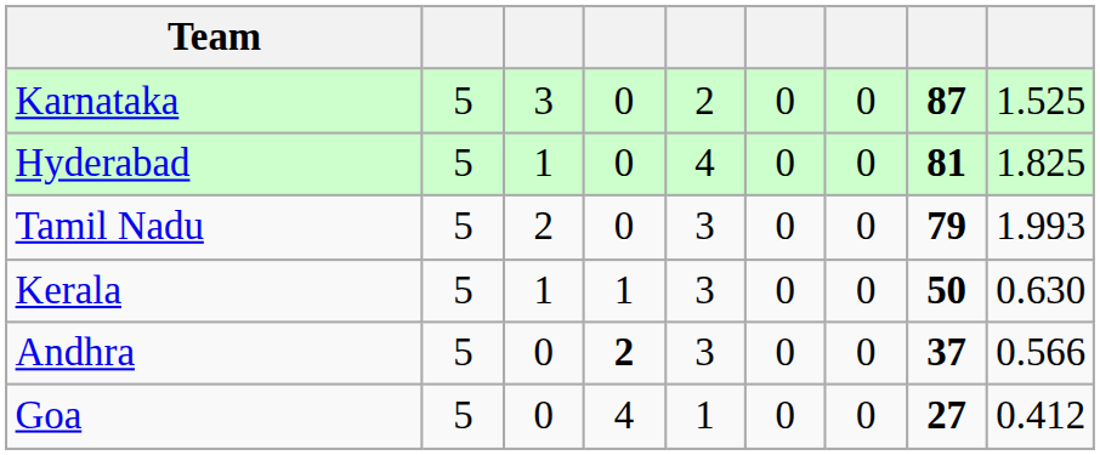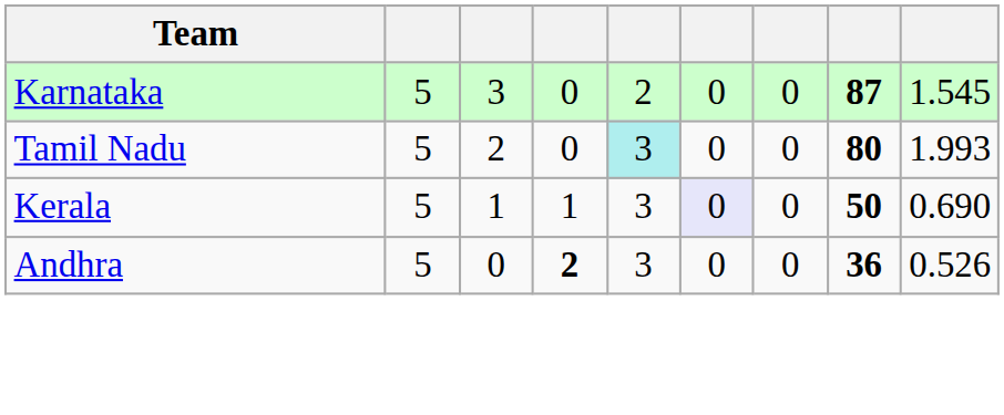Karnataka | column 9: 1.525 -> 1.545
- row: Hyderabad | 5 | 1 | 0 | 4 | 0 | 0 | 81 | 1.825
Tamil Nadu | column 5: no background -> paleturquoise background
Tamil Nadu | column 8: 79 -> 80
Kerala | column 6: no background -> lavender background
Kerala | column 9: 0.630 -> 0.690
Andhra | column 8: 37 -> 36
Andhra | column 9: 0.566 -> 0.526
- row: Goa | 5 | 0 | 4 | 1 | 0 | 0 | 27 | 0.412
